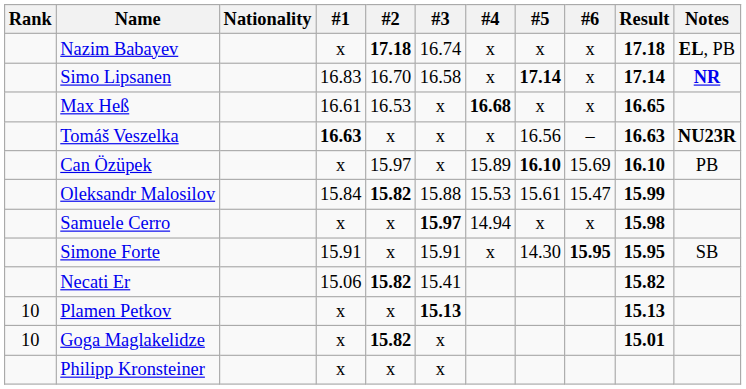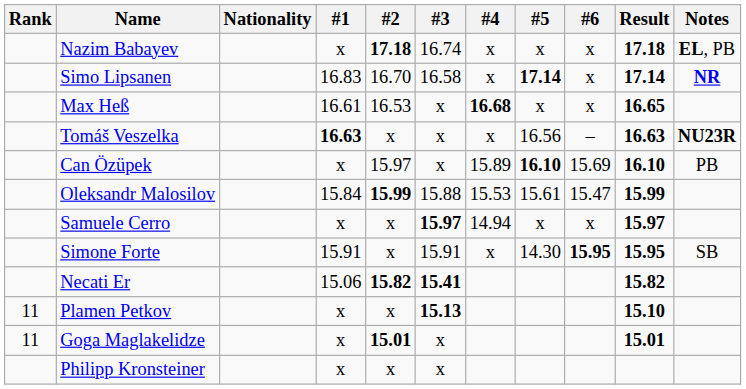Oleksandr Malosilov | #2: 15.82 -> 15.99
Samuele Cerro | Result: 15.98 -> 15.97
Necati Er | #3: normal -> bold
Plamen Petkov | Rank: 10 -> 11
Plamen Petkov | Result: 15.13 -> 15.10
Goga Maglakelidze | Rank: 10 -> 11
Goga Maglakelidze | #2: 15.82 -> 15.01
